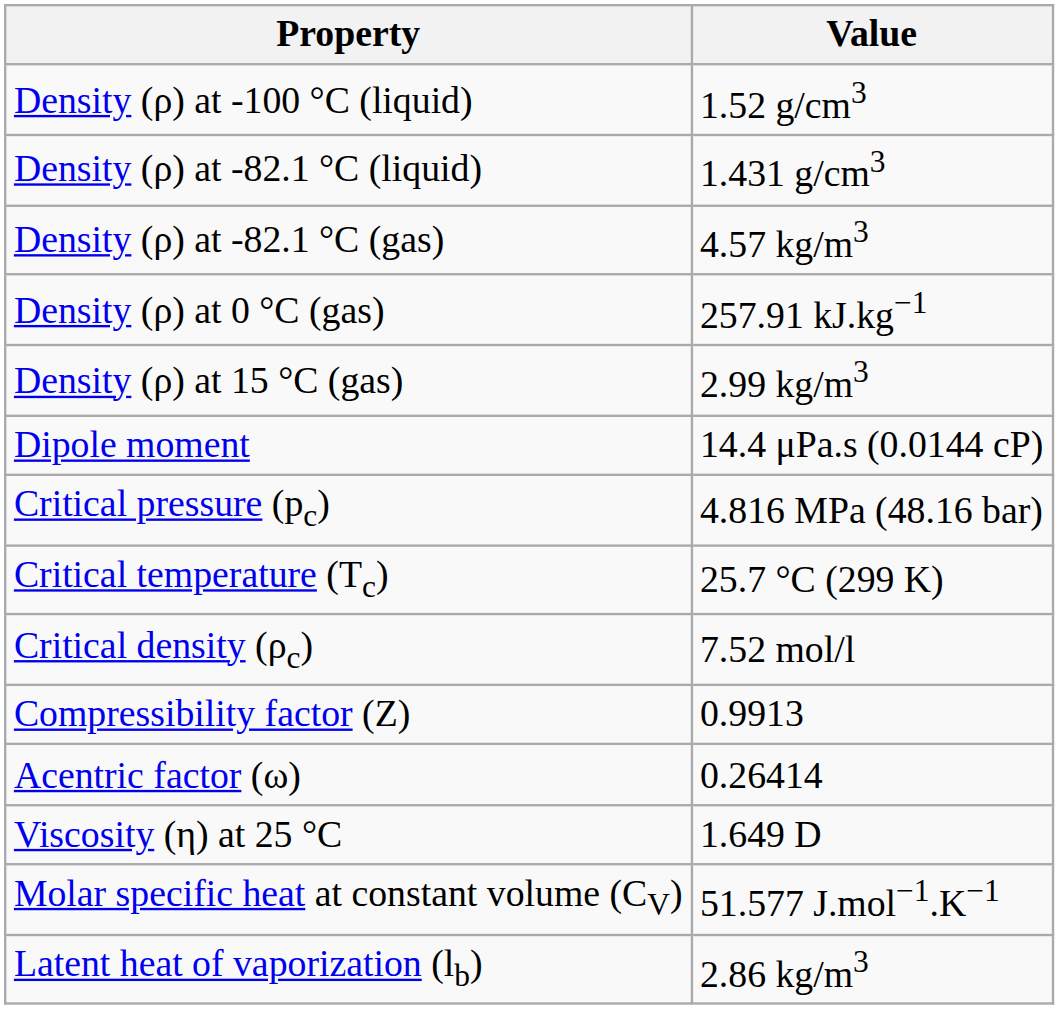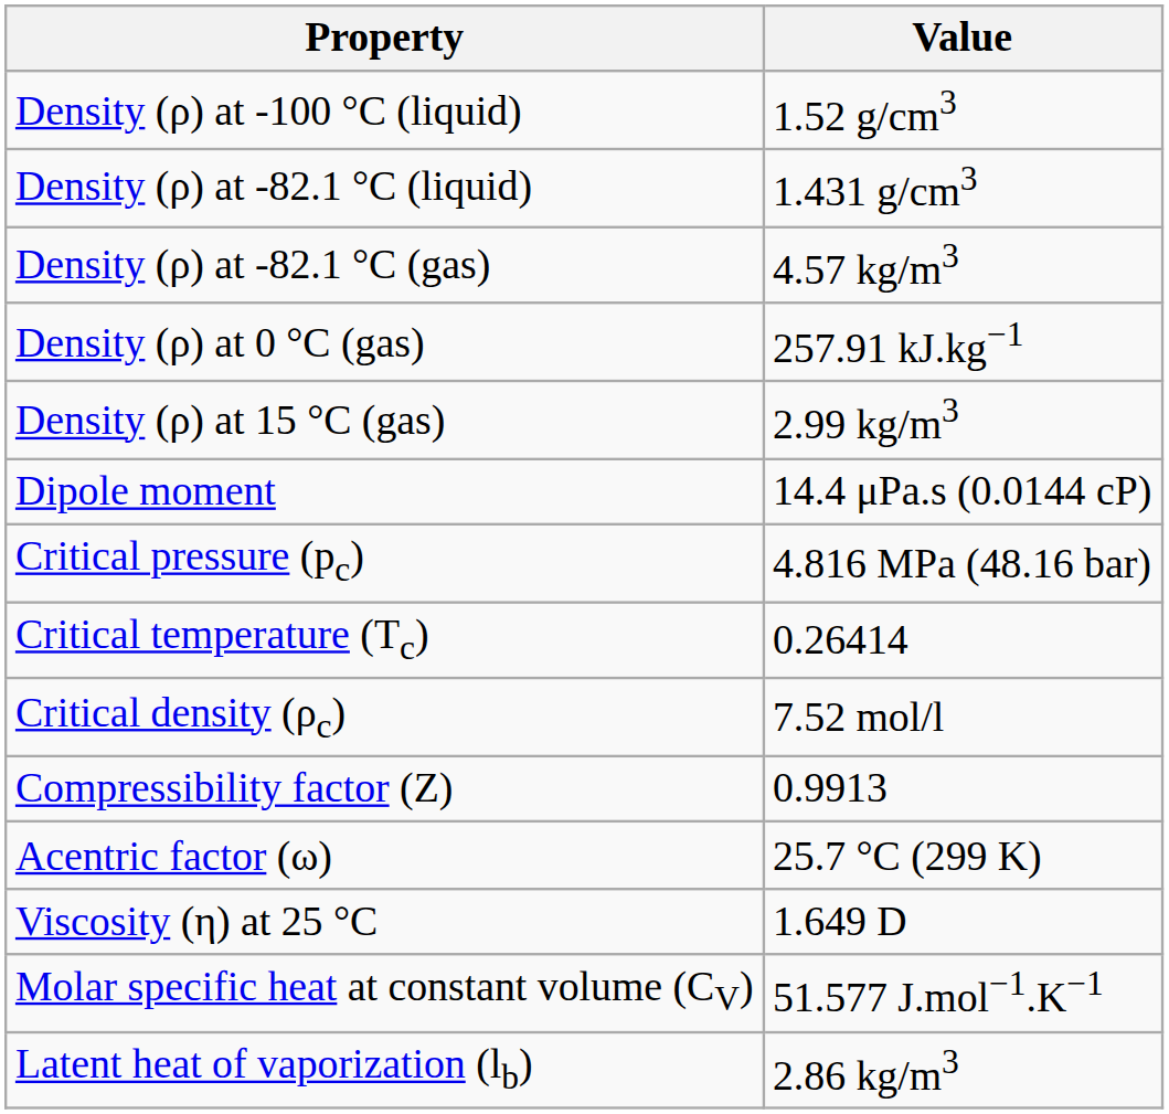Critical temperature (Tc) | Value: 25.7 °C (299 K) -> 0.26414
Acentric factor (ω) | Value: 0.26414 -> 25.7 °C (299 K)
